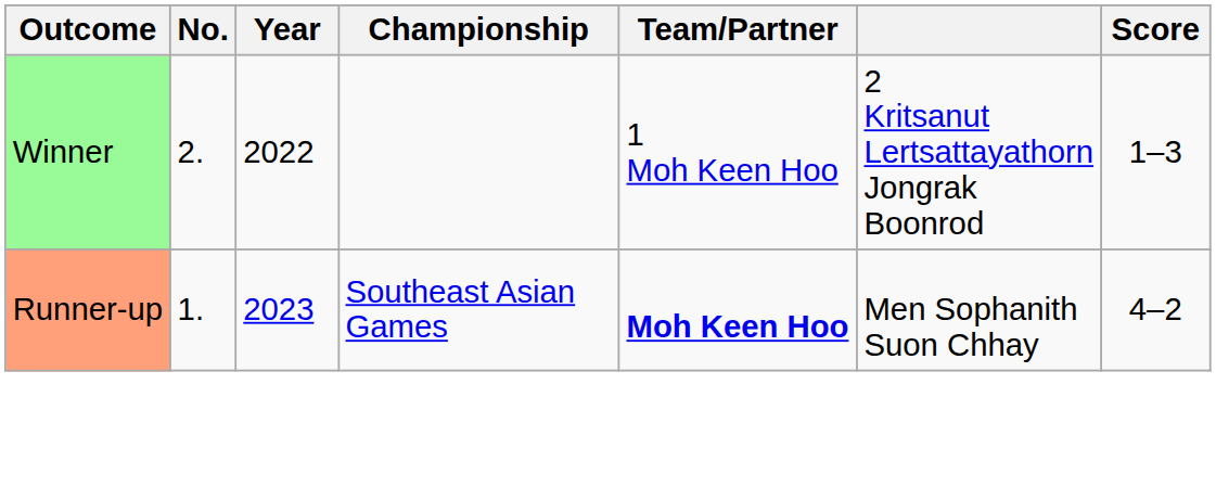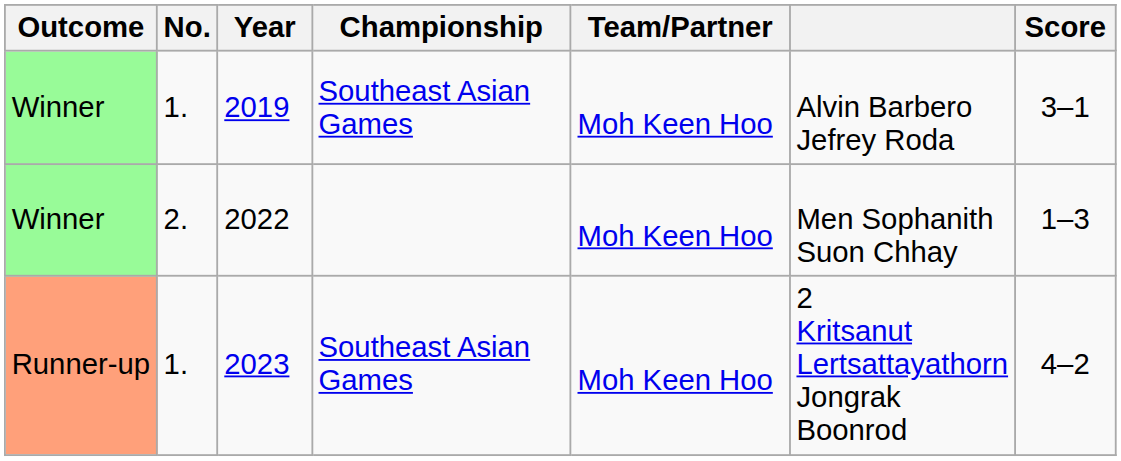+ row: Winner | 1. | 2019 | Southeast Asian Games | Moh Keen Hoo | Alvin Barbero Jefrey Roda | 3–1
2022 | Team/Partner: 1 Moh Keen Hoo -> Moh Keen Hoo
2022 | column 6: 2 Kritsanut Lertsattayathorn Jongrak Boonrod -> Men Sophanith Suon Chhay
2023 | Team/Partner: bold -> normal
2023 | column 6: Men Sophanith Suon Chhay -> 2 Kritsanut Lertsattayathorn Jongrak Boonrod
